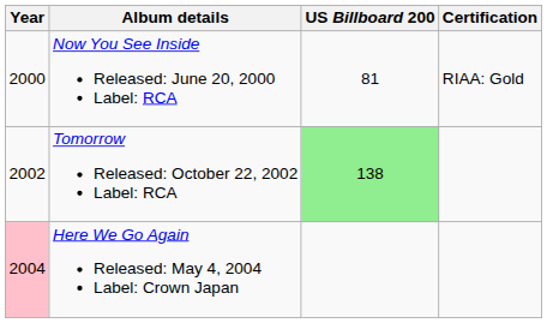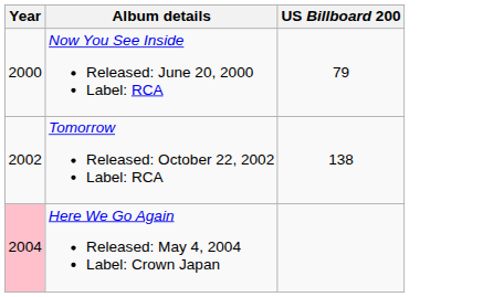- column: Certification | RIAA: Gold
Now You See Inside Released: June 20, 2000 Label: RCA | US Billboard 200: 81 -> 79
Tomorrow Released: October 22, 2002 Label: RCA | US Billboard 200: lightgreen background -> no background
